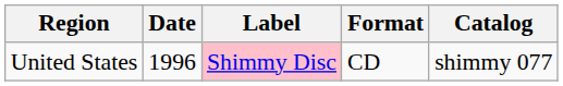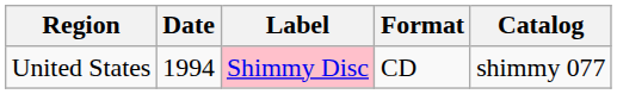United States | Date: 1996 -> 1994
